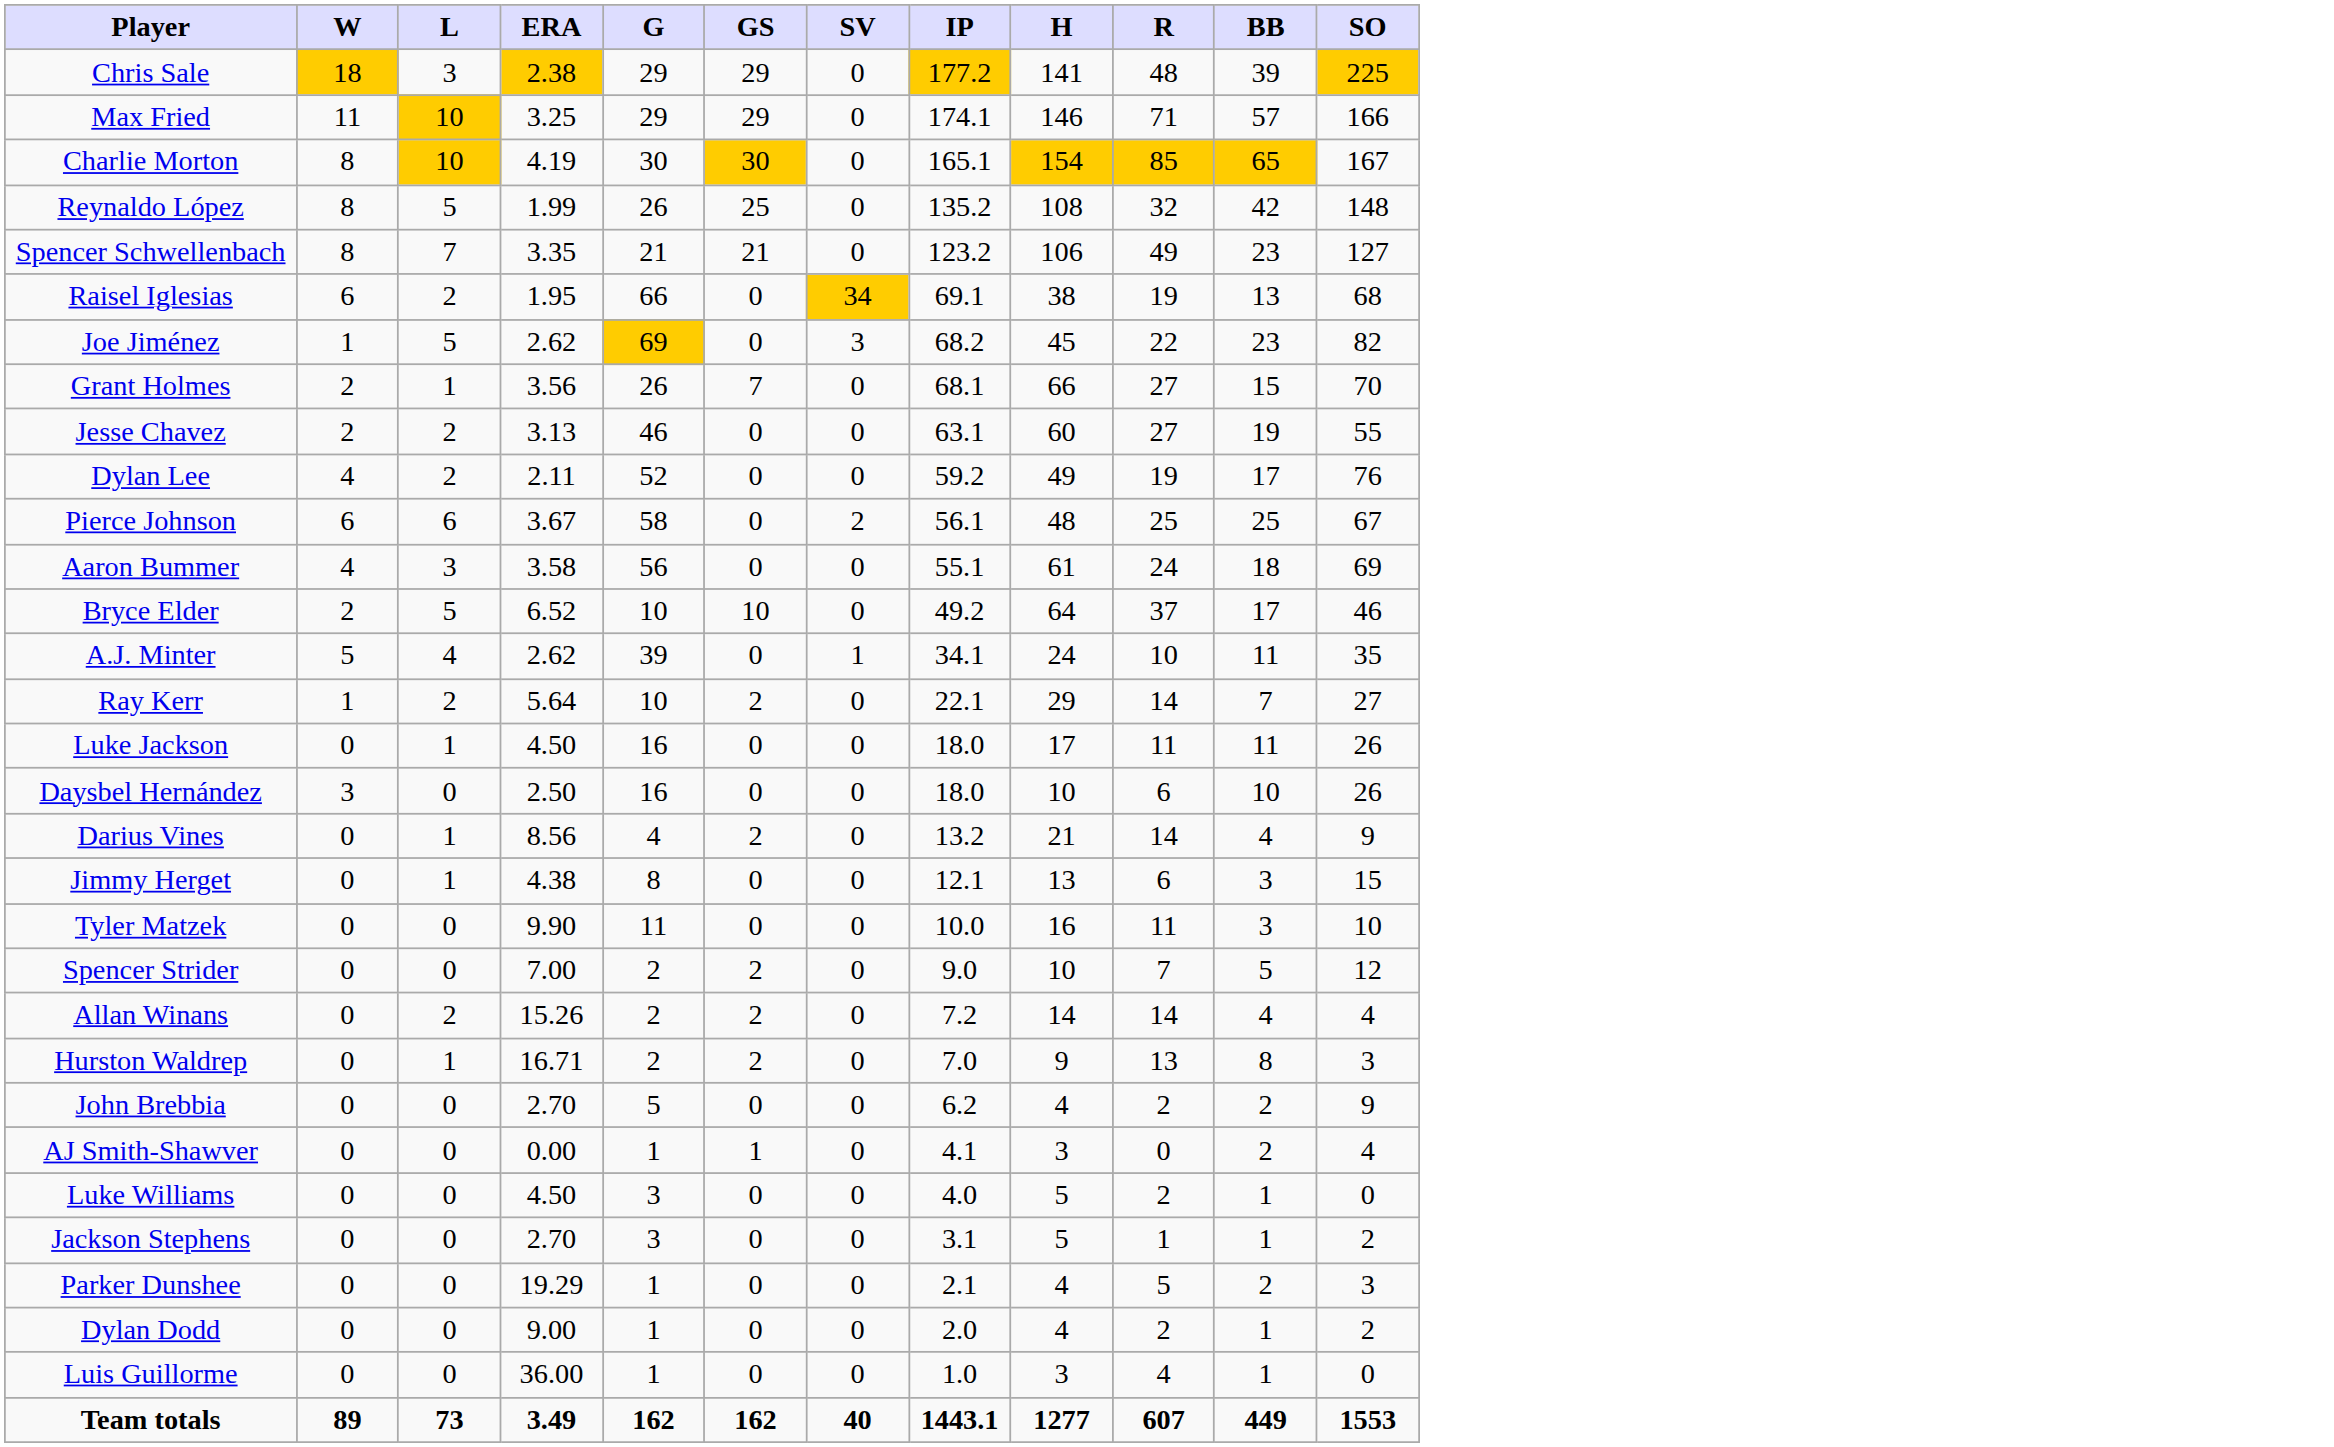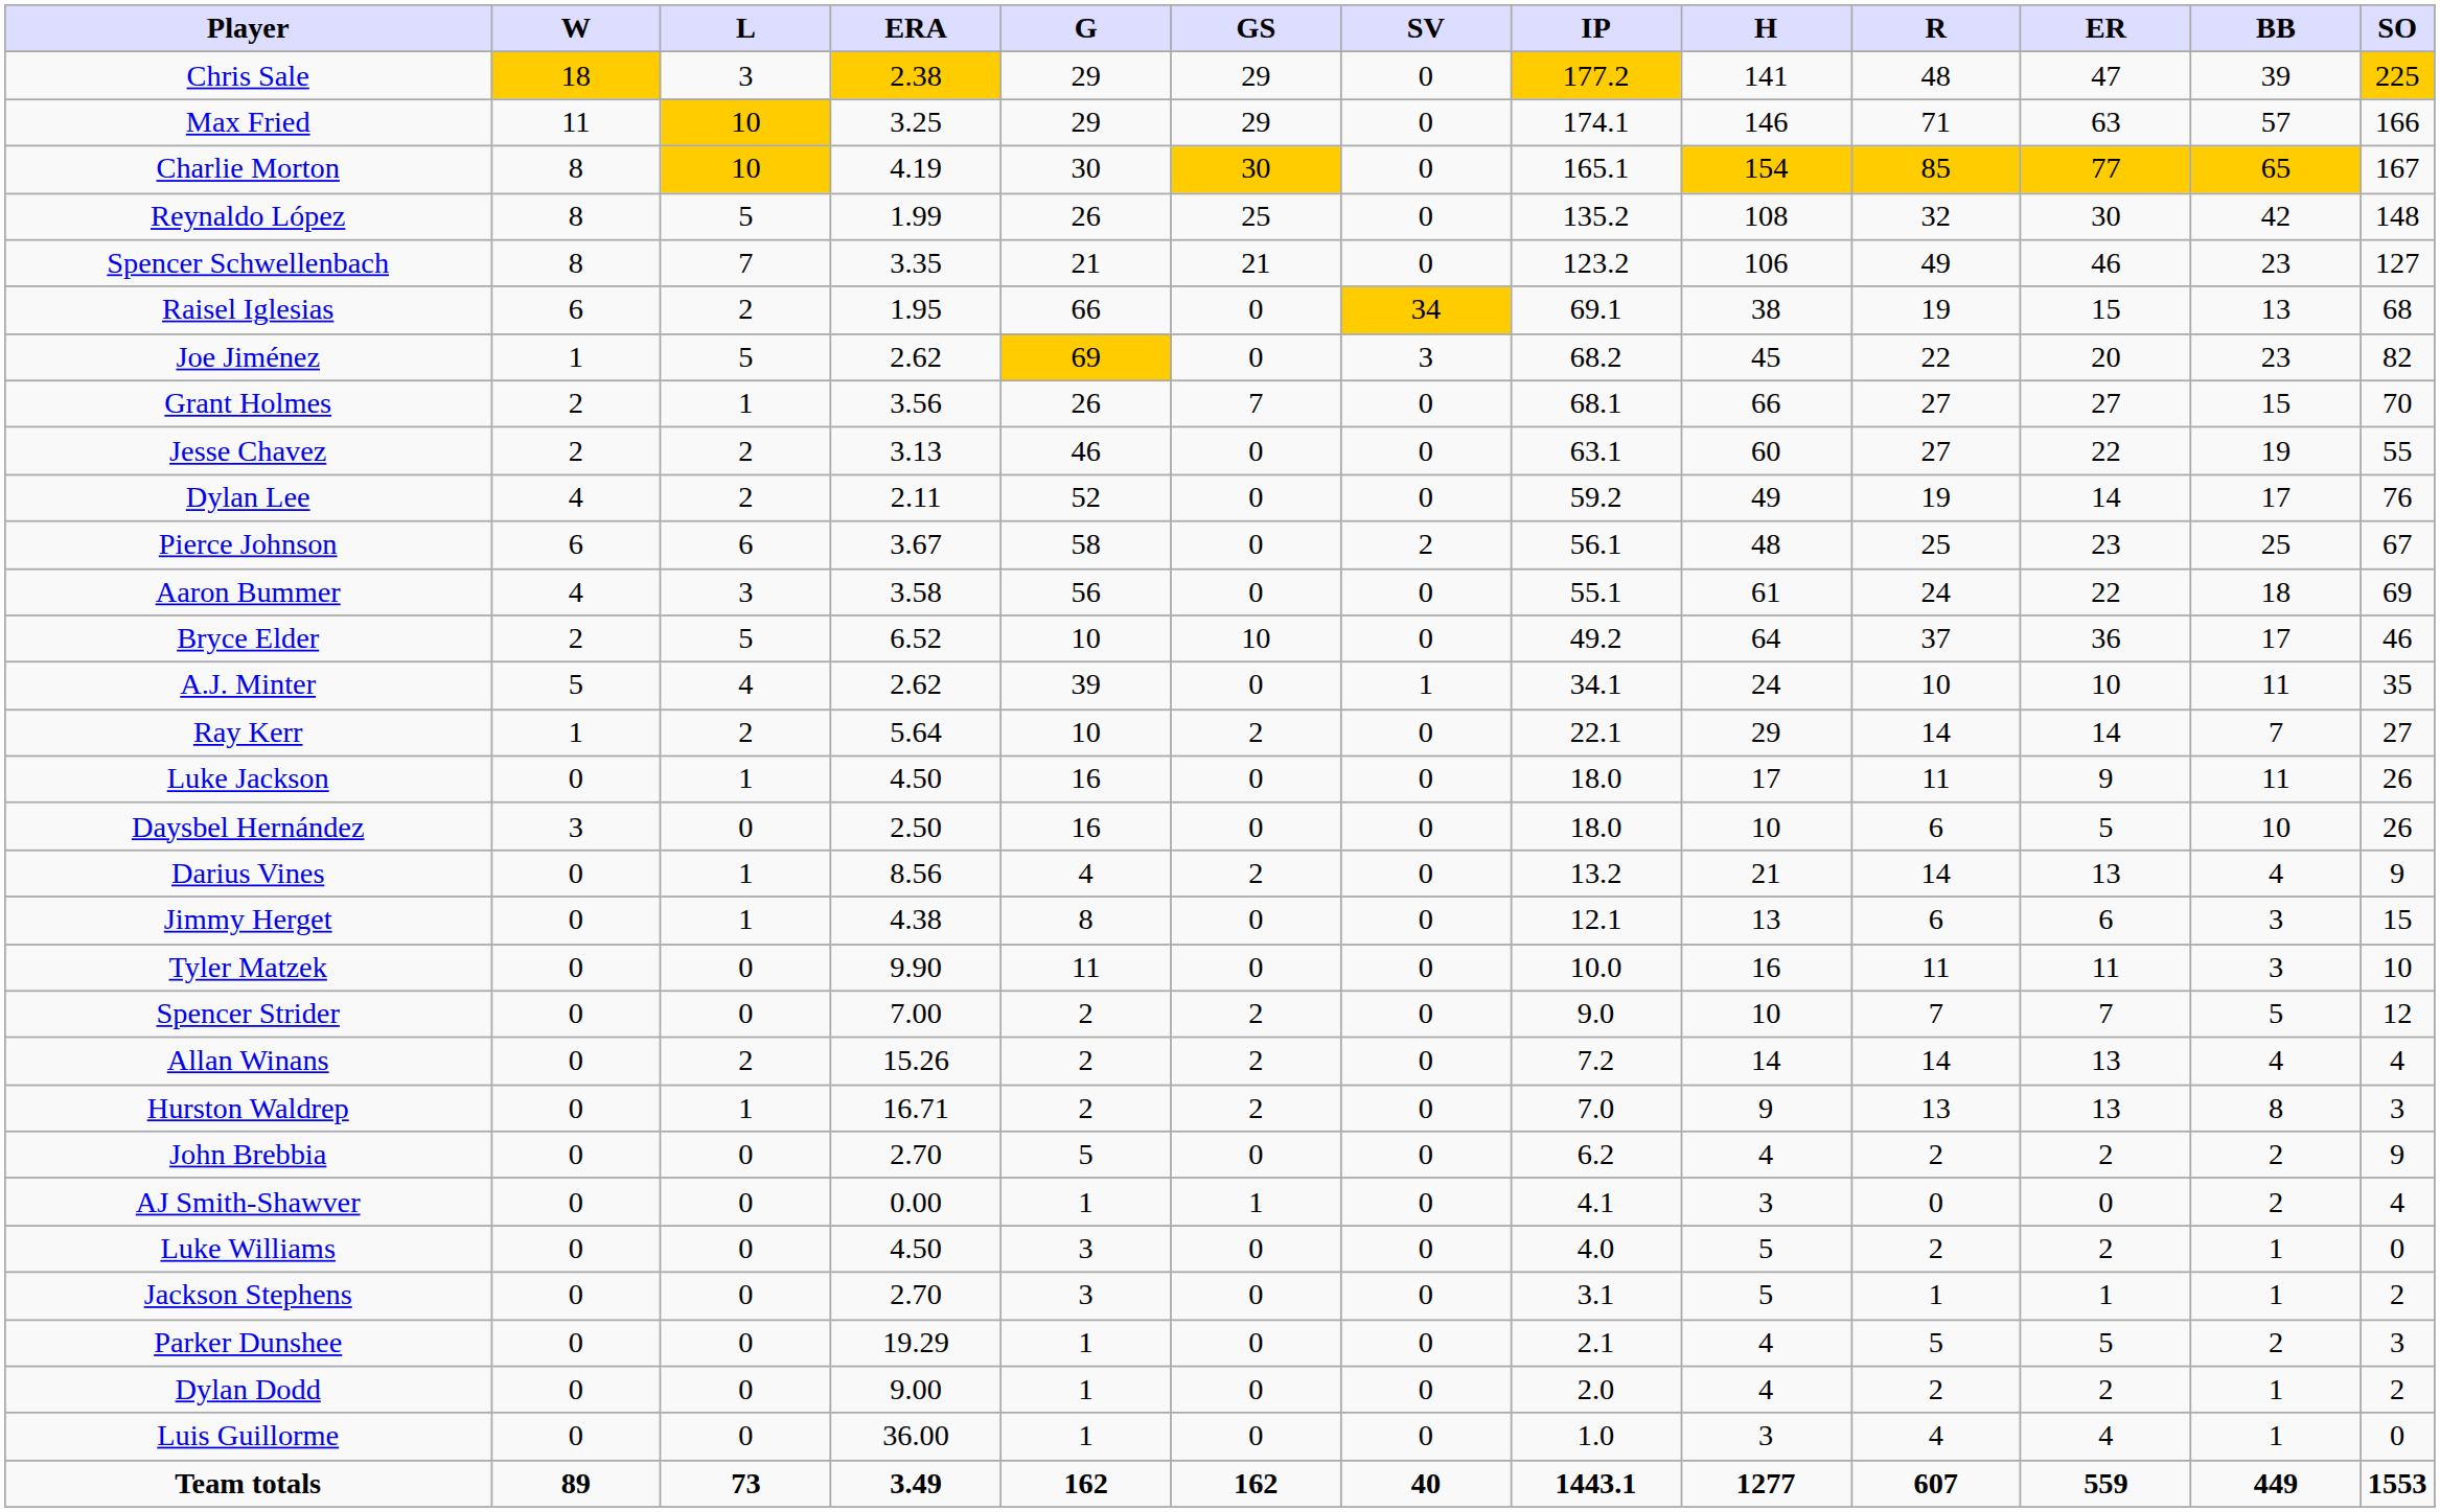+ column: ER | 47 | 63 | 77 | 30 | 46 | 15 | 20 | 27 | 22 | 14 | 23 | 22 | 36 | 10 | 14 | 9 | 5 | 13 | 6 | 11 | 7 | 13 | 13 | 2 | 0 | 2 | 1 | 5 | 2 | 4 | 559
